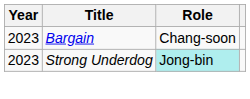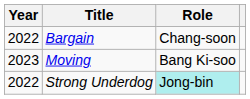Bargain | Year: 2023 -> 2022
+ row: 2023 | Moving | Bang Ki-soo
Strong Underdog | Year: 2023 -> 2022
